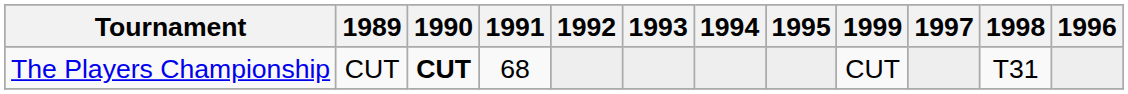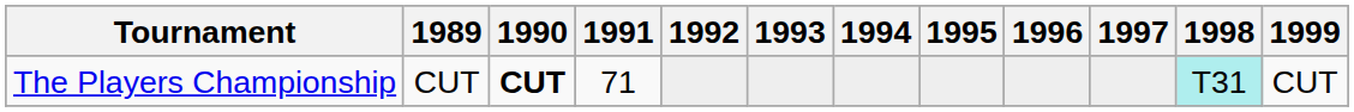columns swapped: 1996 <-> 1999
The Players Championship | 1991: 68 -> 71
The Players Championship | 1998: no background -> paleturquoise background
